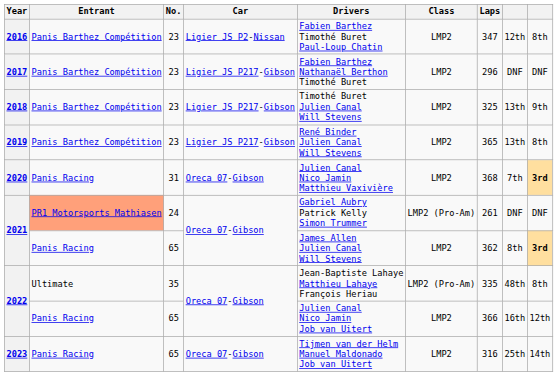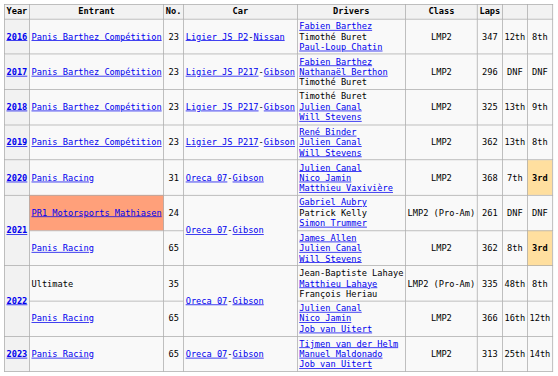2019 | Laps: 365 -> 362
2023 | Laps: 316 -> 313
